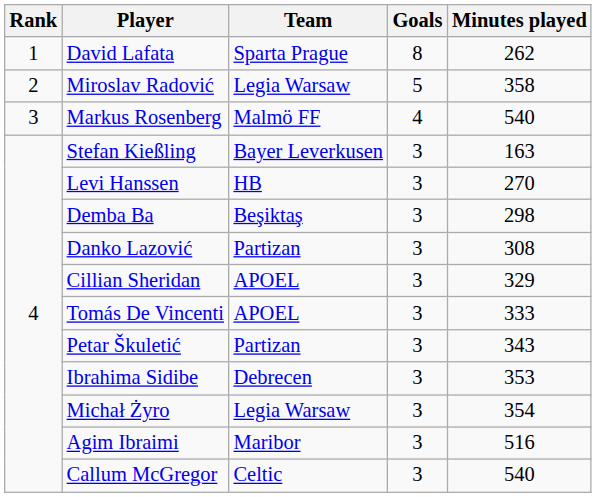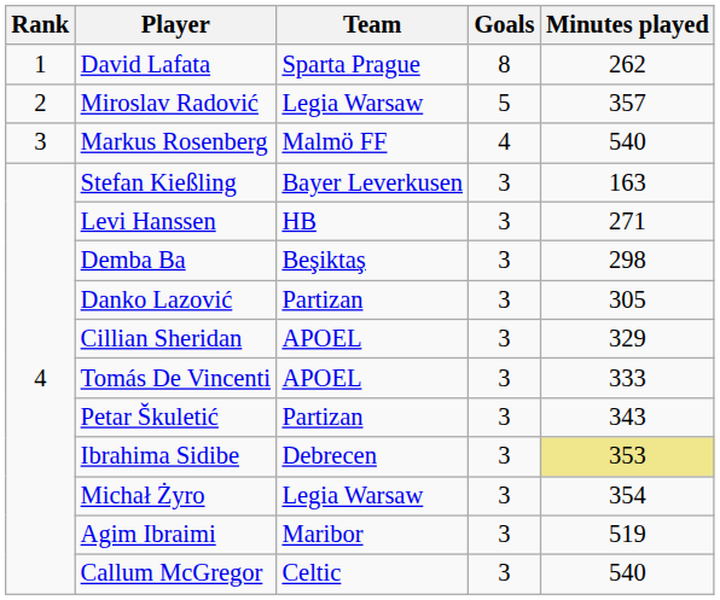Miroslav Radović | Minutes played: 358 -> 357
Levi Hanssen | Minutes played: 270 -> 271
Danko Lazović | Minutes played: 308 -> 305
Ibrahima Sidibe | Minutes played: no background -> khaki background
Agim Ibraimi | Minutes played: 516 -> 519
